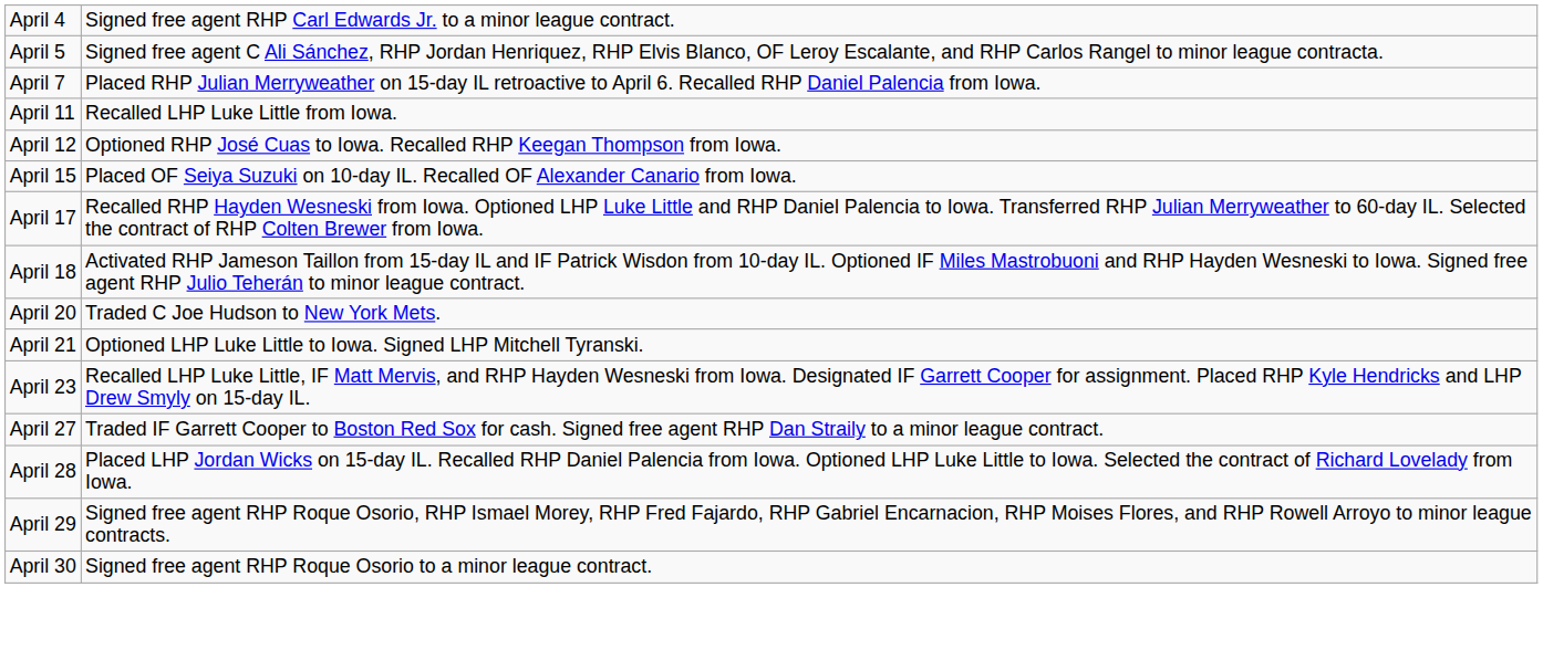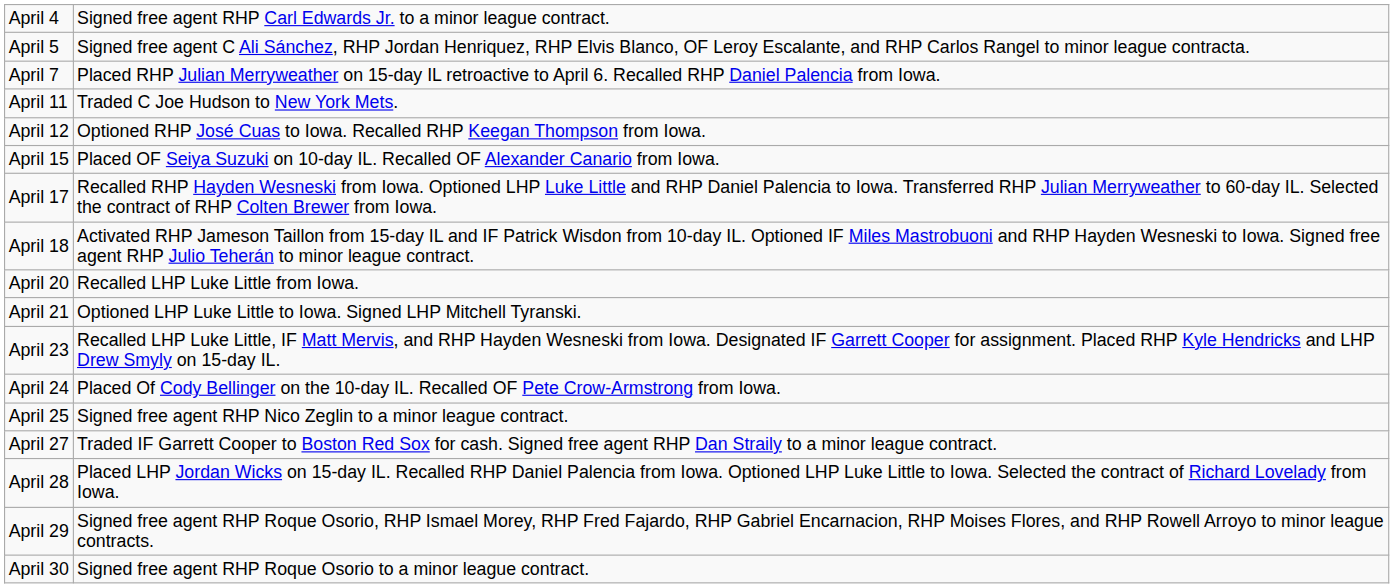April 11 | column 2: Recalled LHP Luke Little from Iowa. -> Traded C Joe Hudson to New York Mets.
April 20 | column 2: Traded C Joe Hudson to New York Mets. -> Recalled LHP Luke Little from Iowa.
+ row: April 24 | Placed Of Cody Bellinger on the 10-day IL. Recalled OF Pete Crow-Armstrong from Iowa.
+ row: April 25 | Signed free agent RHP Nico Zeglin to a minor league contract.
